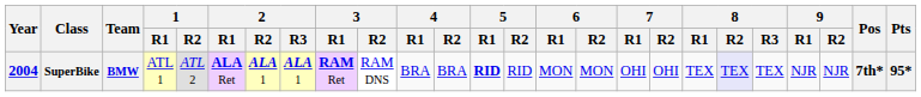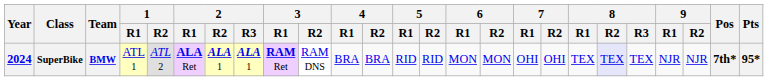SuperBike | Year: 2004 -> 2024
SuperBike | 5 / R1: bold -> normal
